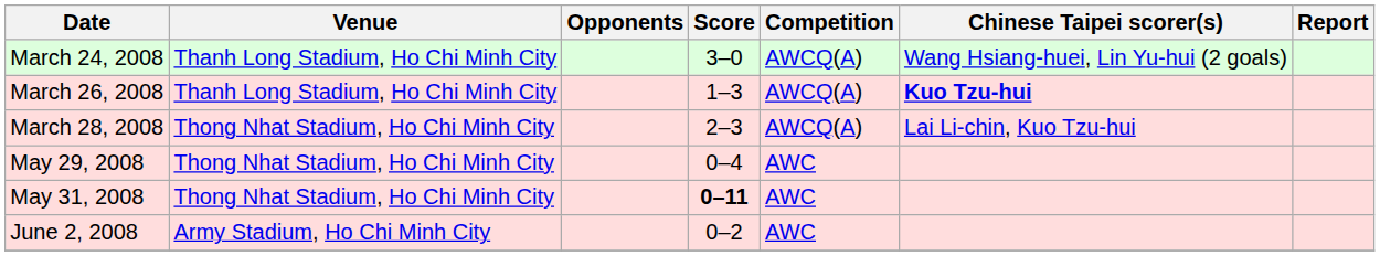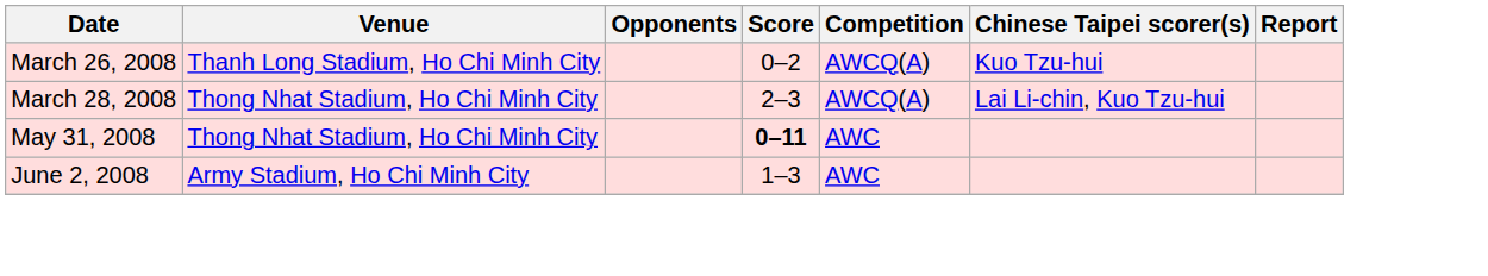- row: March 24, 2008 | Thanh Long Stadium, Ho Chi Minh City | 3–0 | AWCQ(A) | Wang Hsiang-huei, Lin Yu-hui (2 goals)
March 26, 2008 | Score: 1–3 -> 0–2
March 26, 2008 | Chinese Taipei scorer(s): bold -> normal
- row: May 29, 2008 | Thong Nhat Stadium, Ho Chi Minh City | 0–4 | AWC
June 2, 2008 | Score: 0–2 -> 1–3
